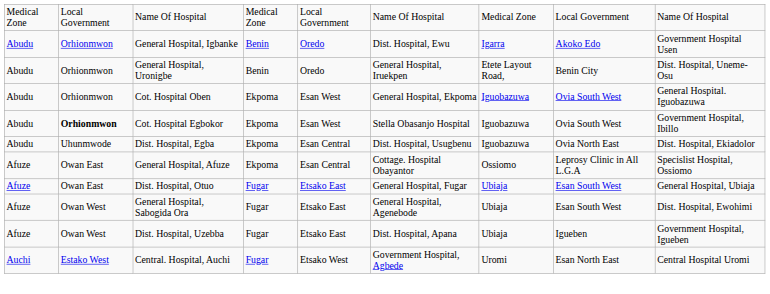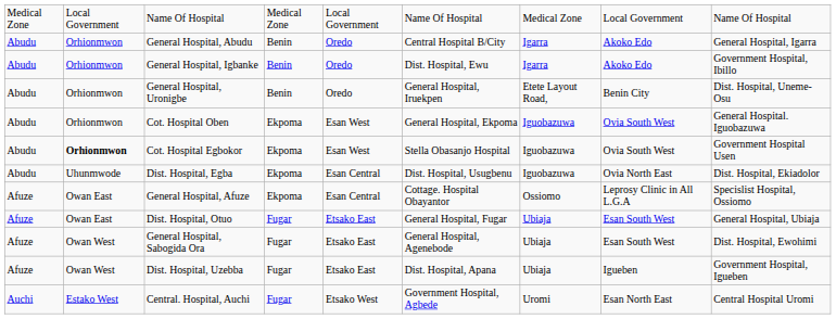+ row: Abudu | Orhionmwon | General Hospital, Abudu | Benin | Oredo | Central Hospital B/City | Igarra | Akoko Edo | General Hospital, Igarra
General Hospital, Igbanke | column 9: Government Hospital Usen -> Government Hospital, Ibillo
Cot. Hospital Egbokor | column 9: Government Hospital, Ibillo -> Government Hospital Usen
